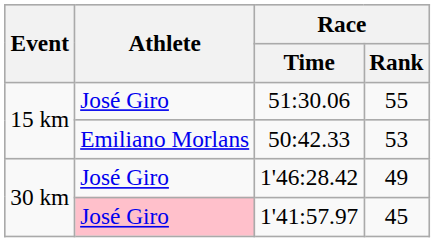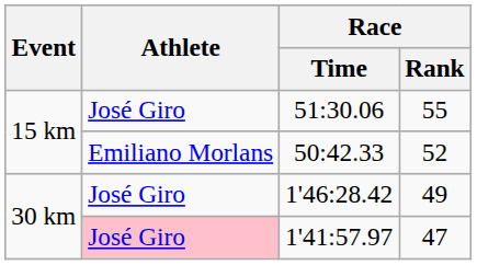50:42.33 | Race / Rank: 53 -> 52
1'41:57.97 | Race / Rank: 45 -> 47
